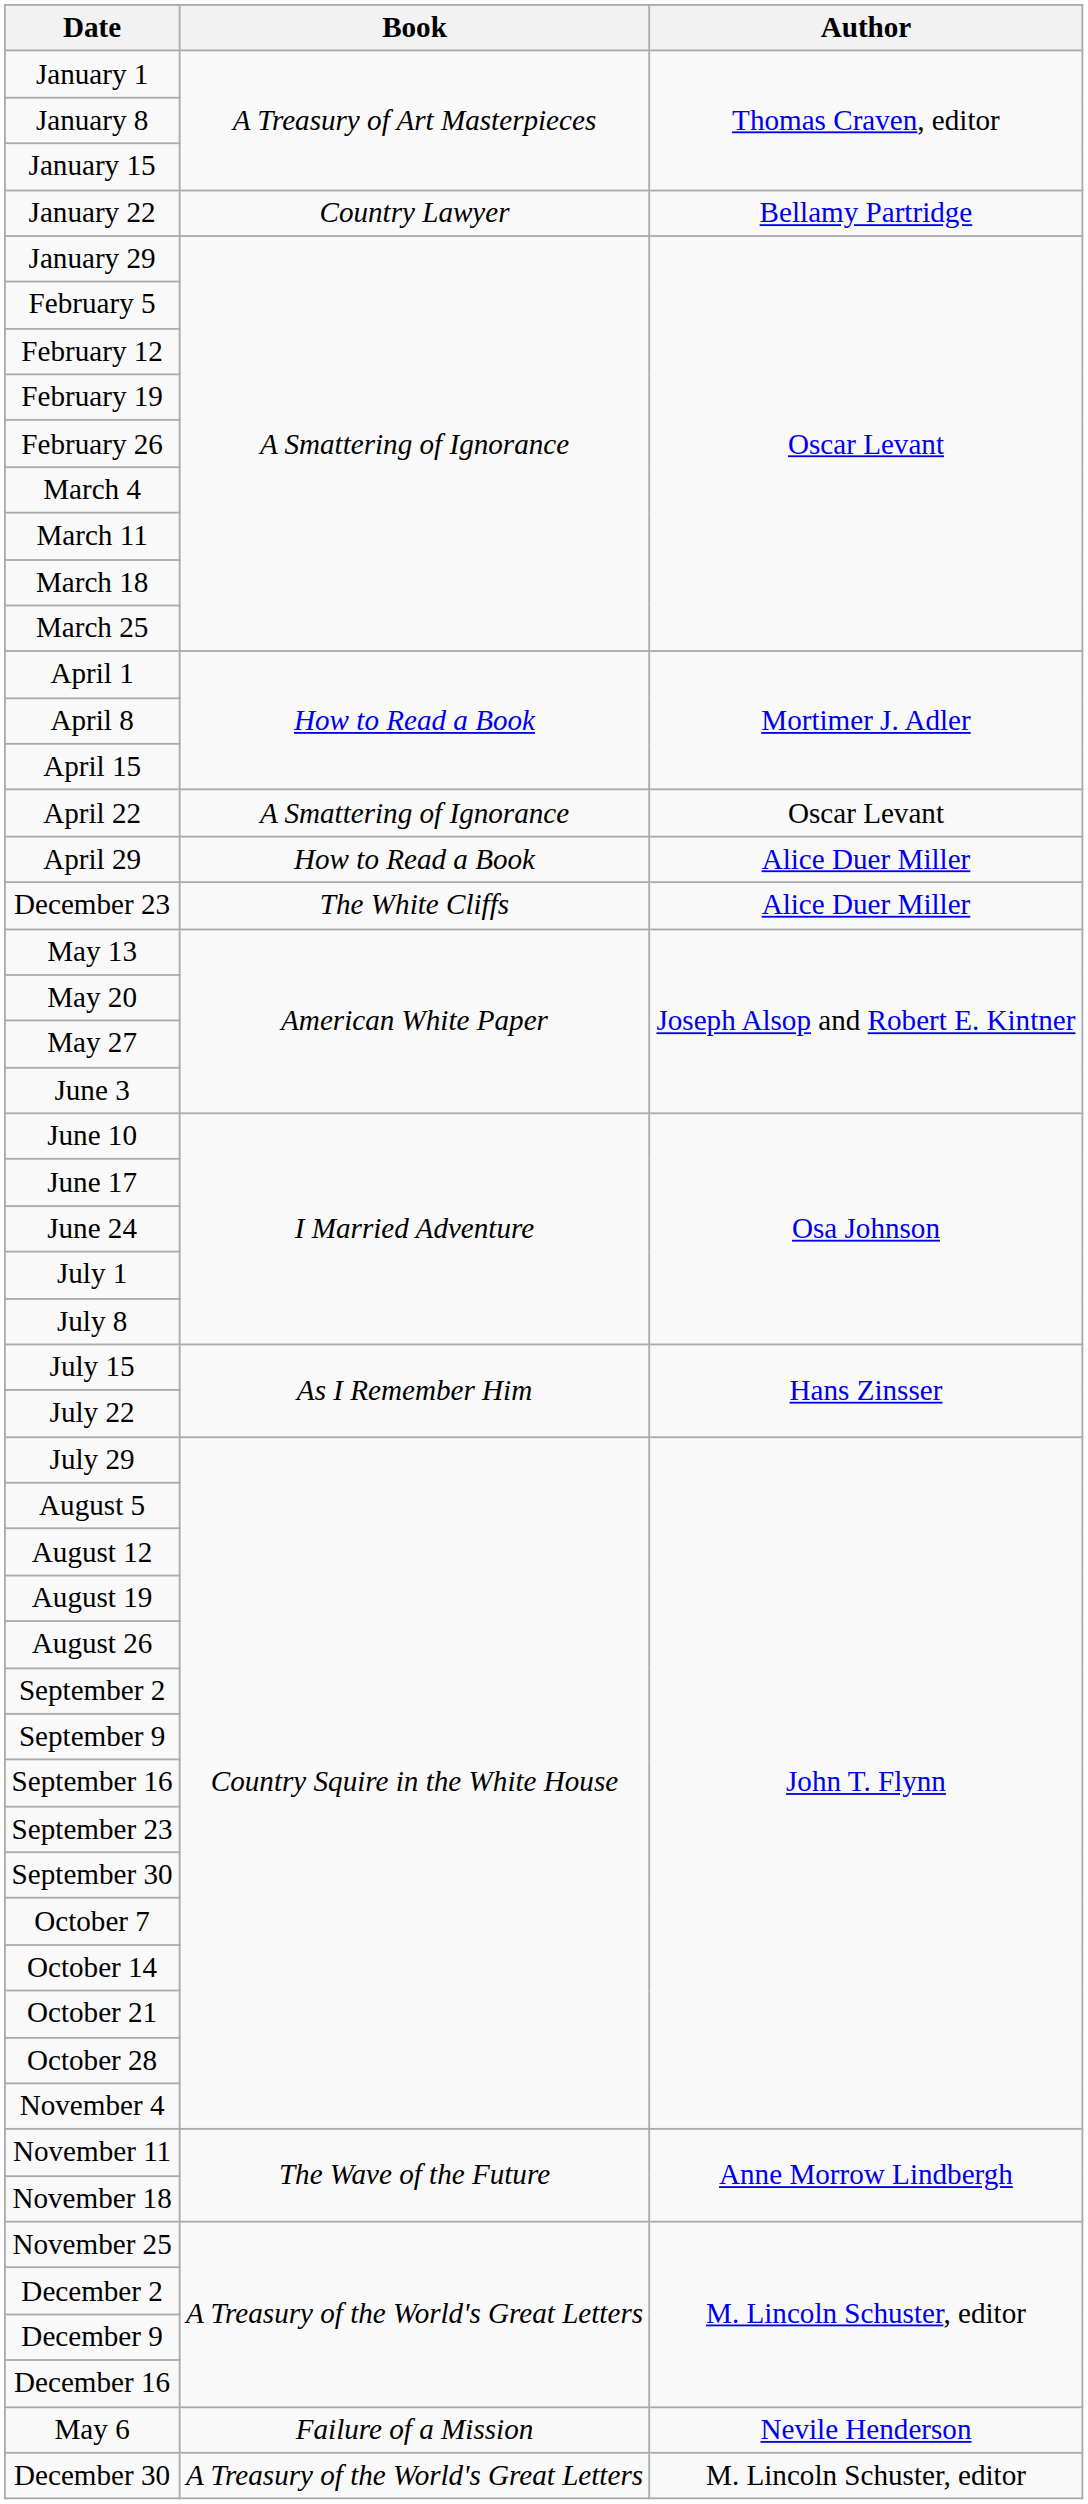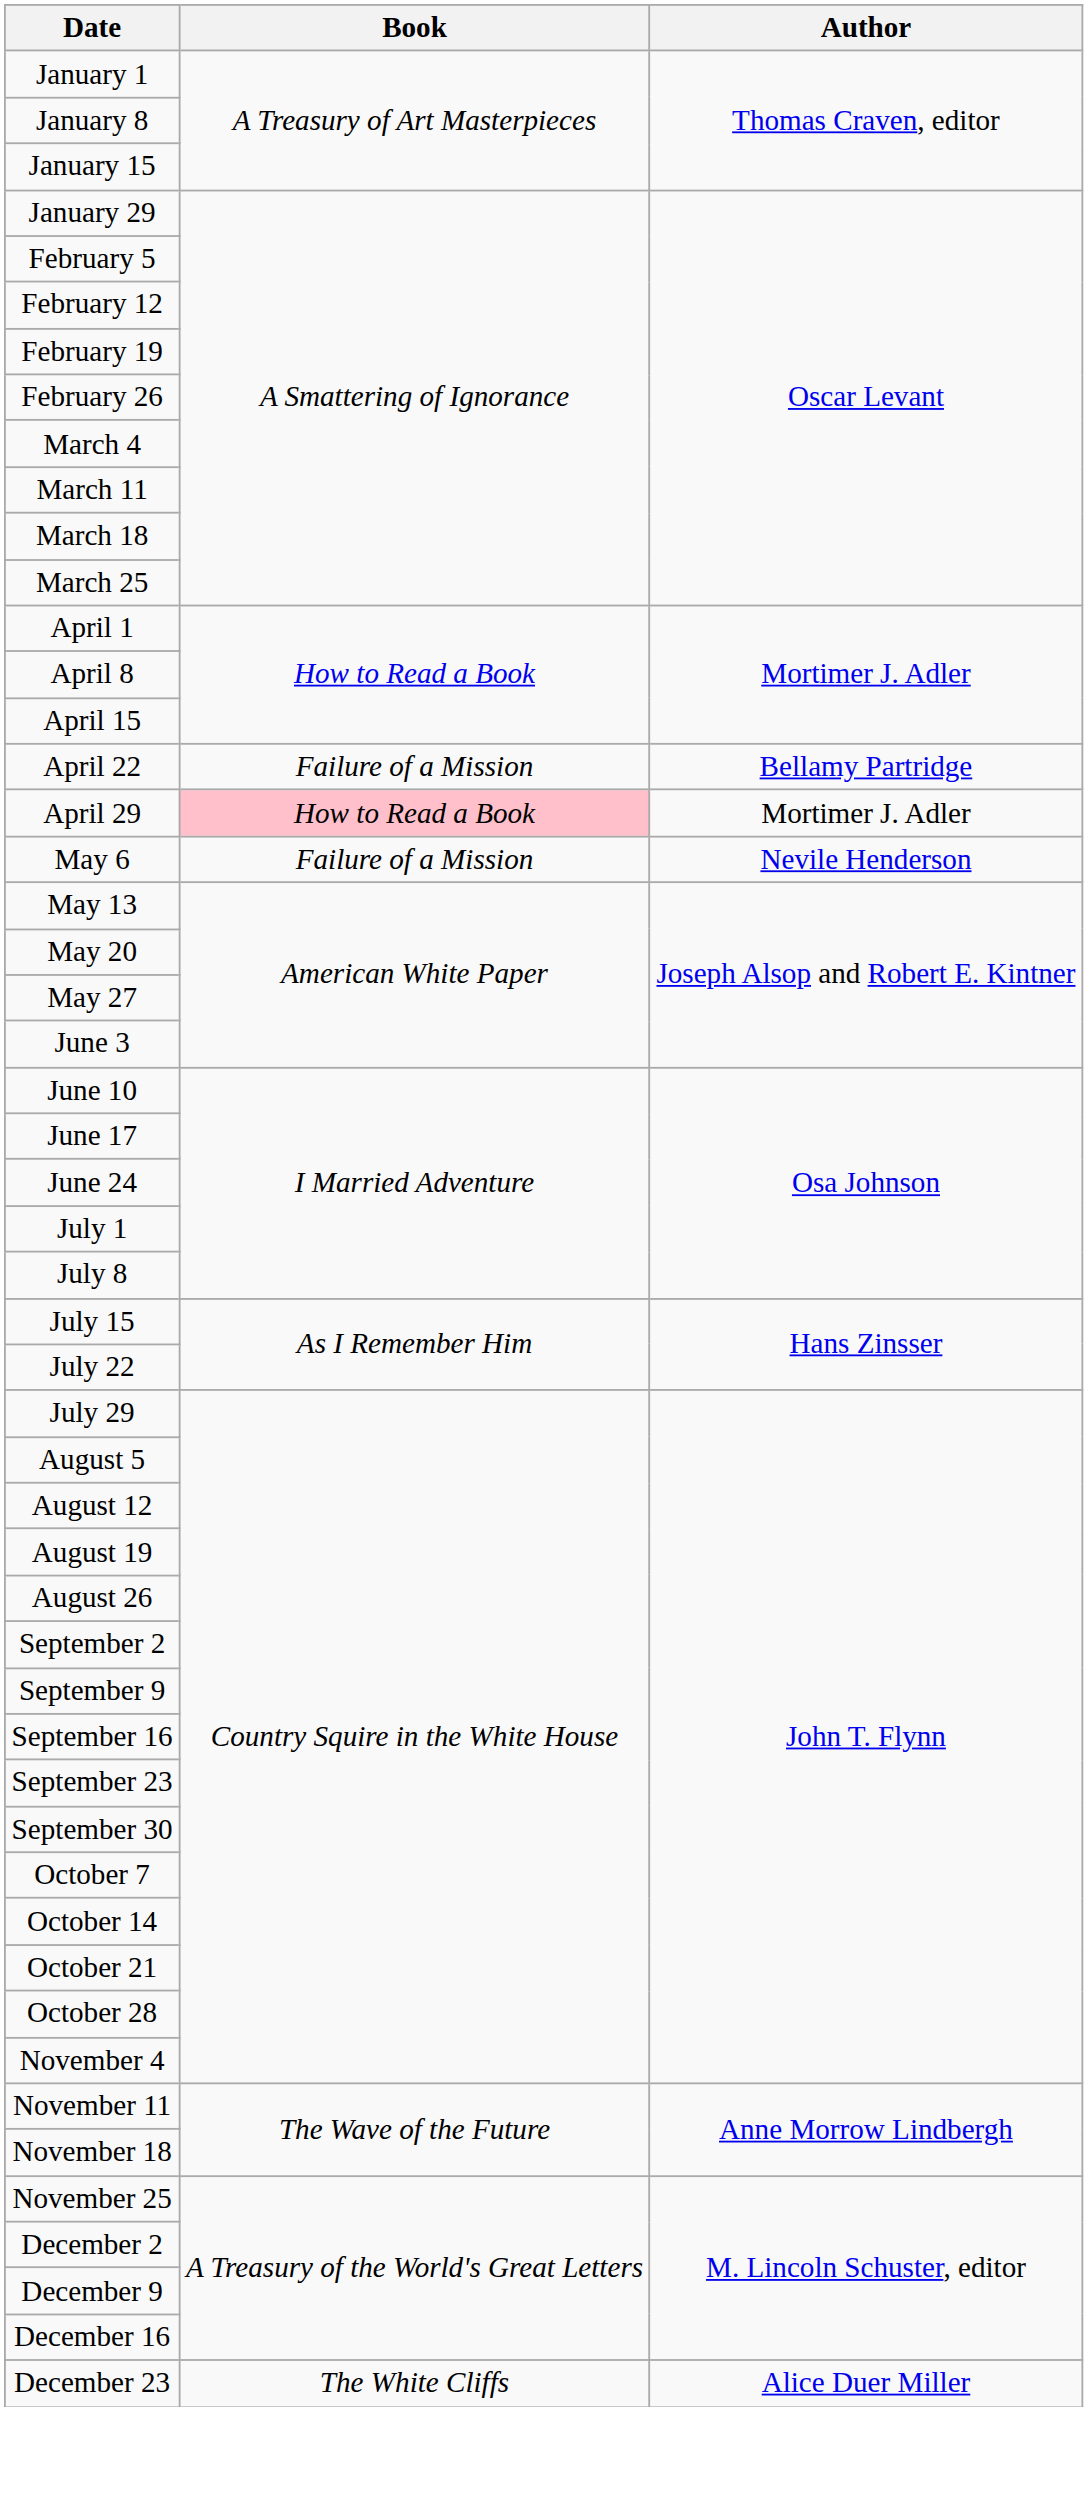- row: January 22 | Country Lawyer | Bellamy Partridge
April 22 | Book: A Smattering of Ignorance -> Failure of a Mission
April 22 | Author: Oscar Levant -> Bellamy Partridge
April 29 | Book: no background -> pink background
April 29 | Author: Alice Duer Miller -> Mortimer J. Adler
rows swapped: May 6 <-> December 23
- row: December 30 | A Treasury of the World's Great Letters | M. Lincoln Schuster, editor
